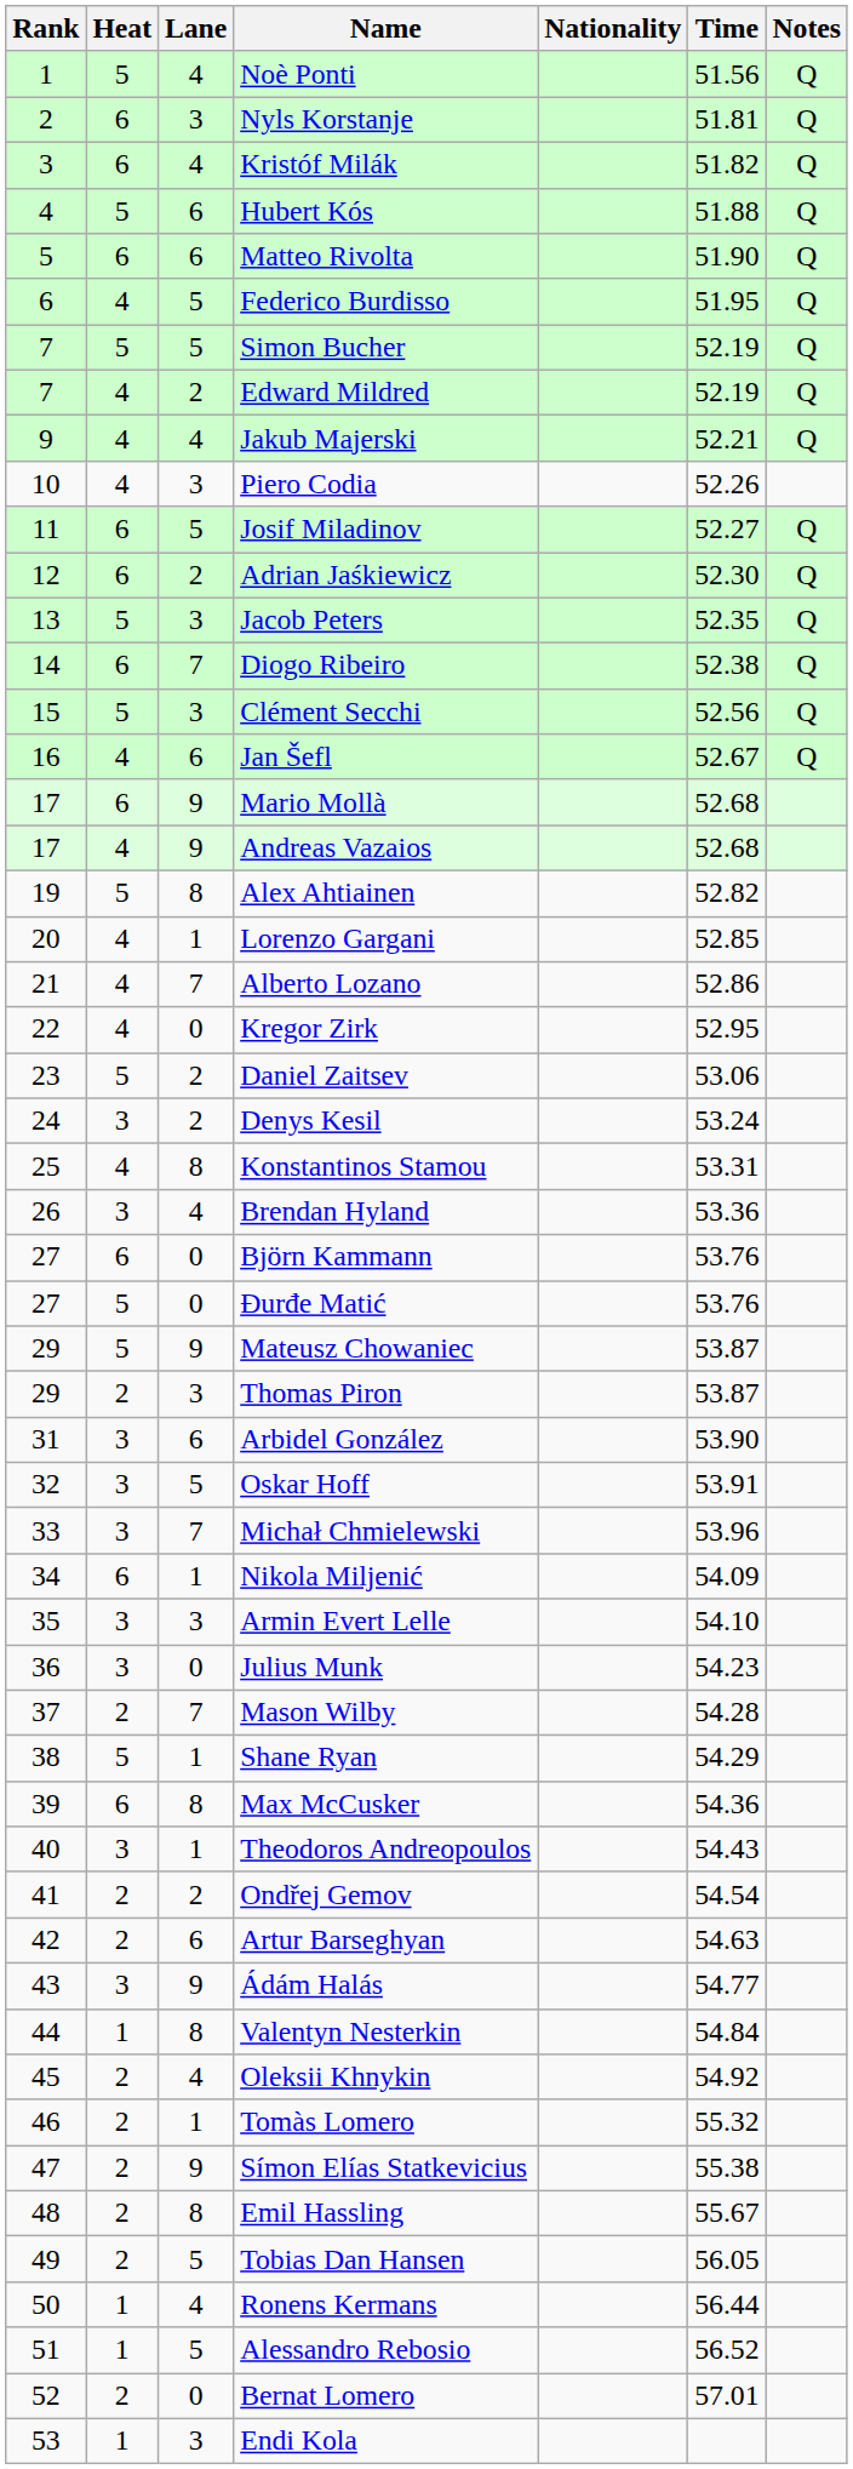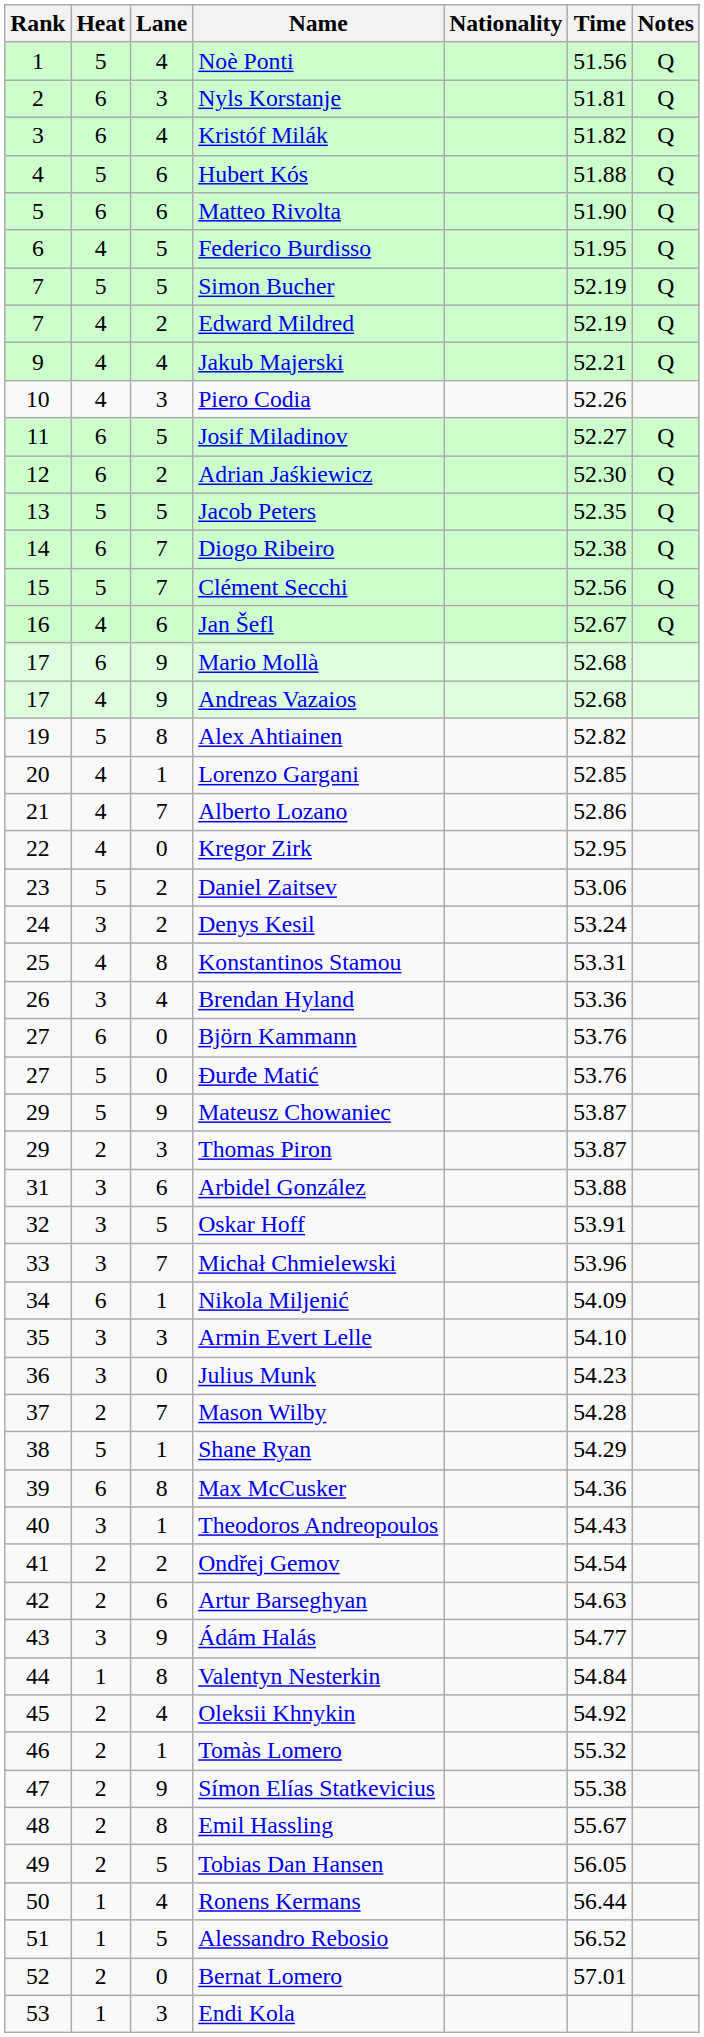Jacob Peters | Lane: 3 -> 5
Clément Secchi | Lane: 3 -> 7
Arbidel González | Time: 53.90 -> 53.88
